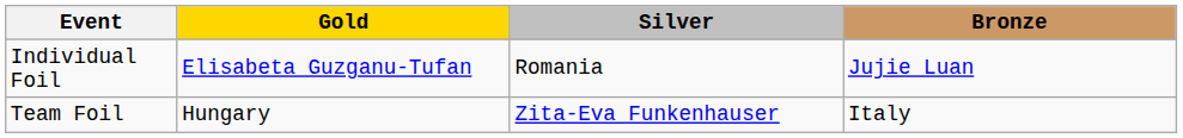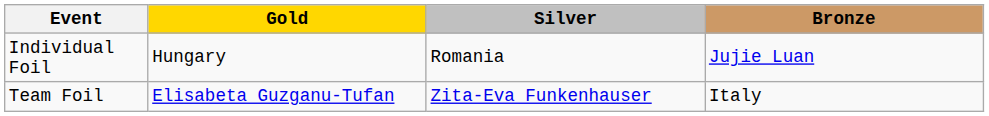Individual Foil | Gold: Elisabeta Guzganu-Tufan -> Hungary
Team Foil | Gold: Hungary -> Elisabeta Guzganu-Tufan
